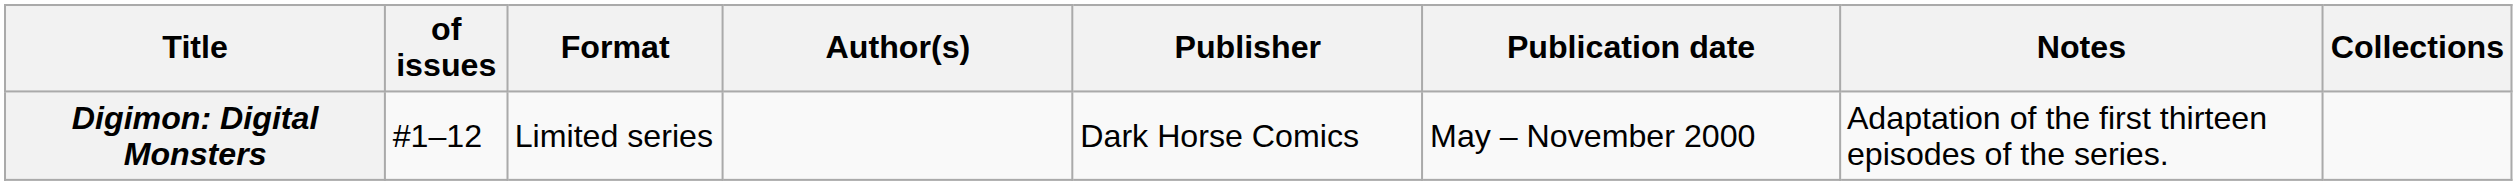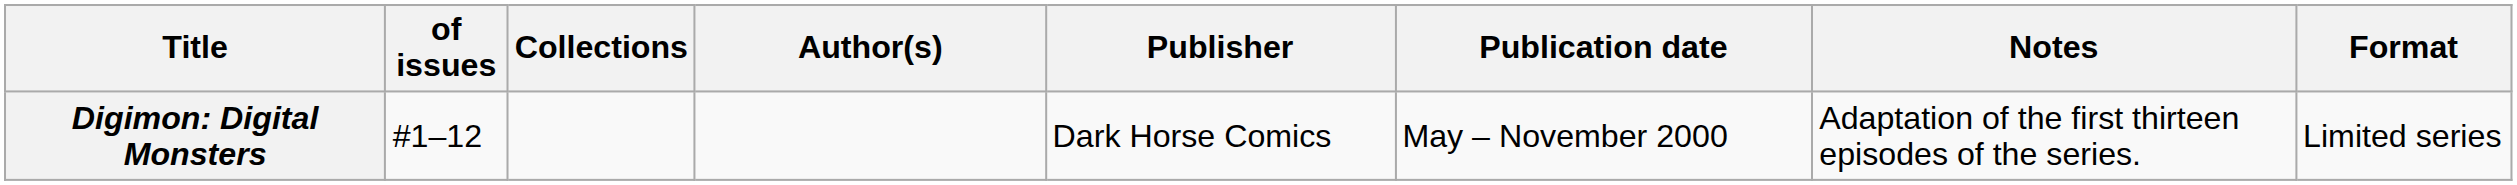columns swapped: Format <-> Collections
